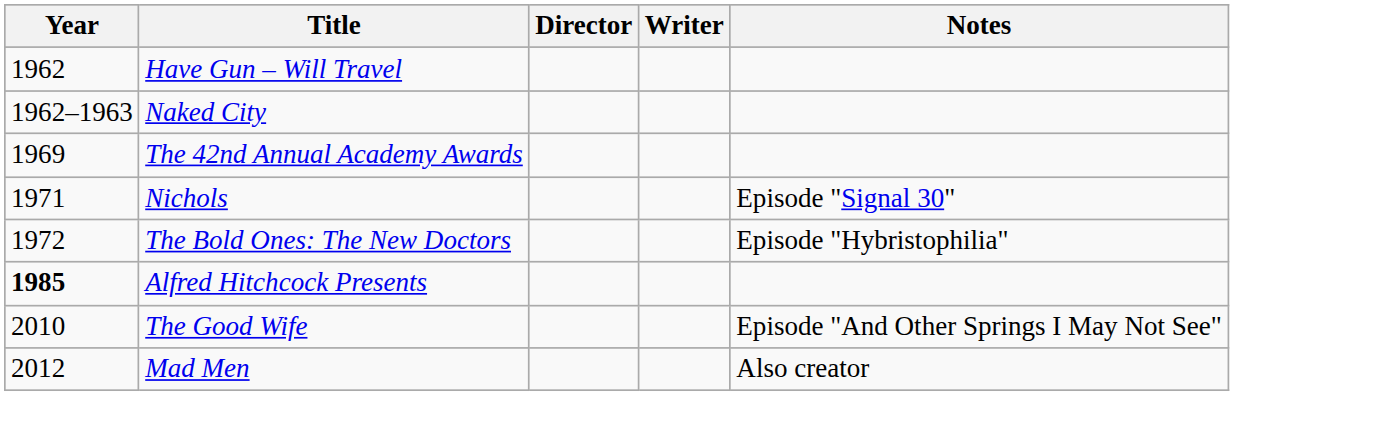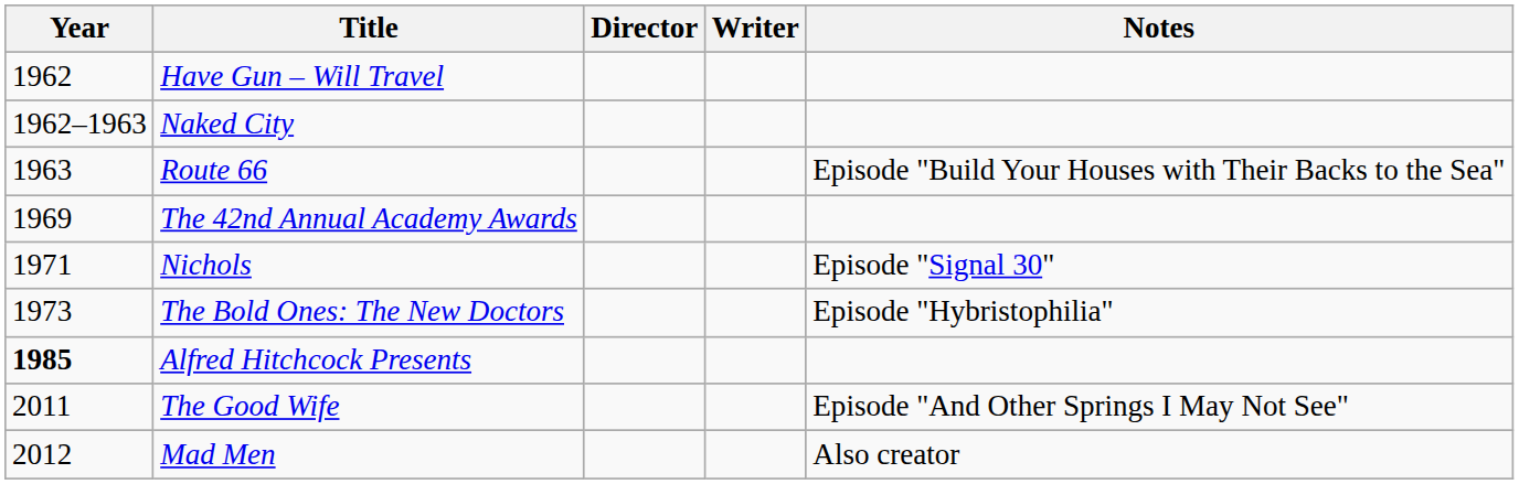+ row: 1963 | Route 66 | Episode "Build Your Houses with Their Backs to the Sea"
The Bold Ones: The New Doctors | Year: 1972 -> 1973
The Good Wife | Year: 2010 -> 2011
